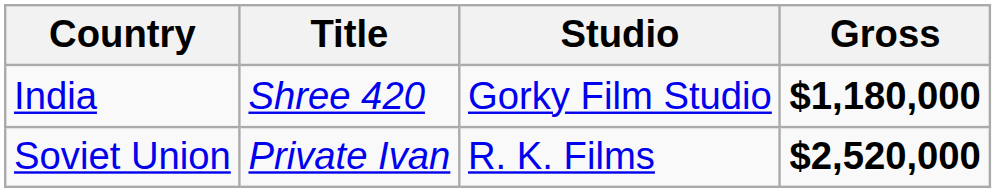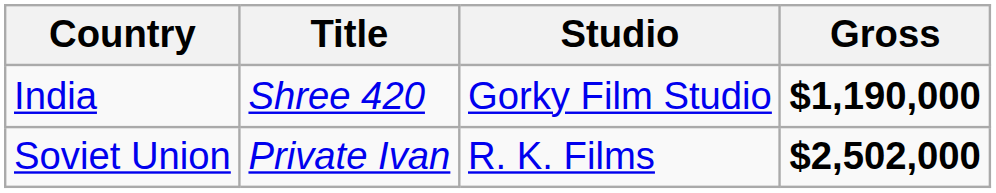India | Gross: $1,180,000 -> $1,190,000
Soviet Union | Gross: $2,520,000 -> $2,502,000
